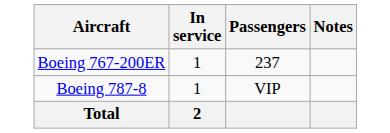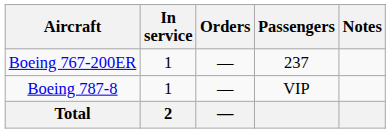+ column: Orders | — | — | —
